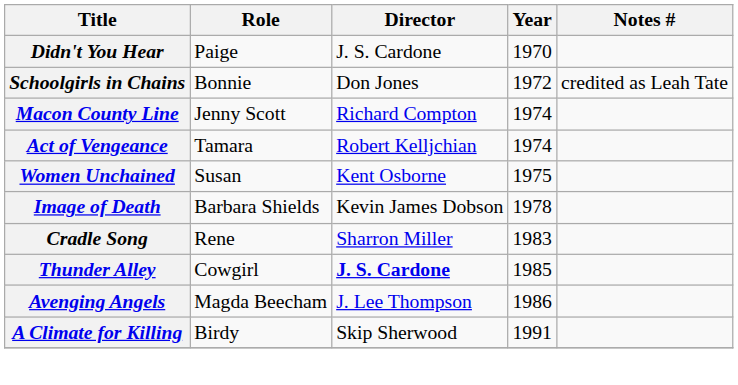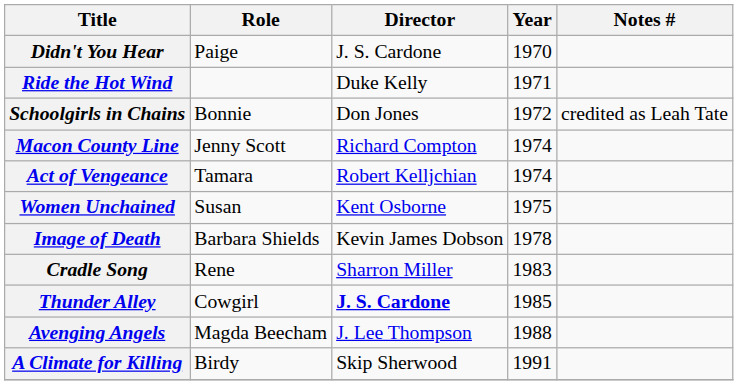+ row: Ride the Hot Wind | Duke Kelly | 1971
Avenging Angels | Year: 1986 -> 1988
